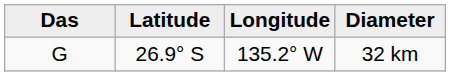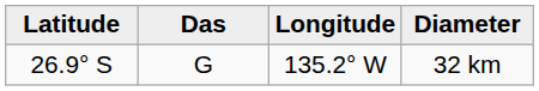columns swapped: Das <-> Latitude
